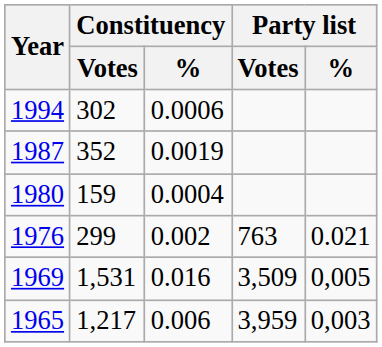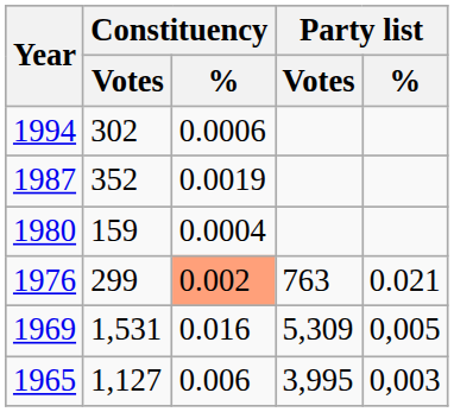1976 | Constituency / %: no background -> lightsalmon background
1969 | Party list / Votes: 3,509 -> 5,309
1965 | Constituency / Votes: 1,217 -> 1,127
1965 | Party list / Votes: 3,959 -> 3,995
